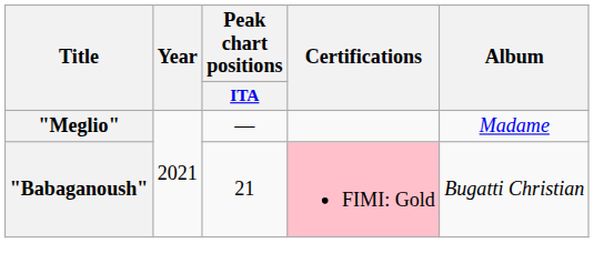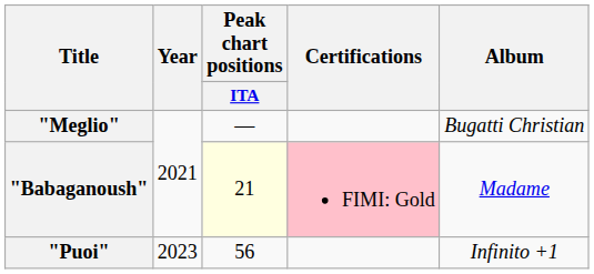"Meglio" | Album: Madame -> Bugatti Christian
"Babaganoush" | Peak chart positions / ITA: no background -> lightyellow background
"Babaganoush" | Album: Bugatti Christian -> Madame
+ row: "Puoi" | 2023 | 56 | Infinito +1
